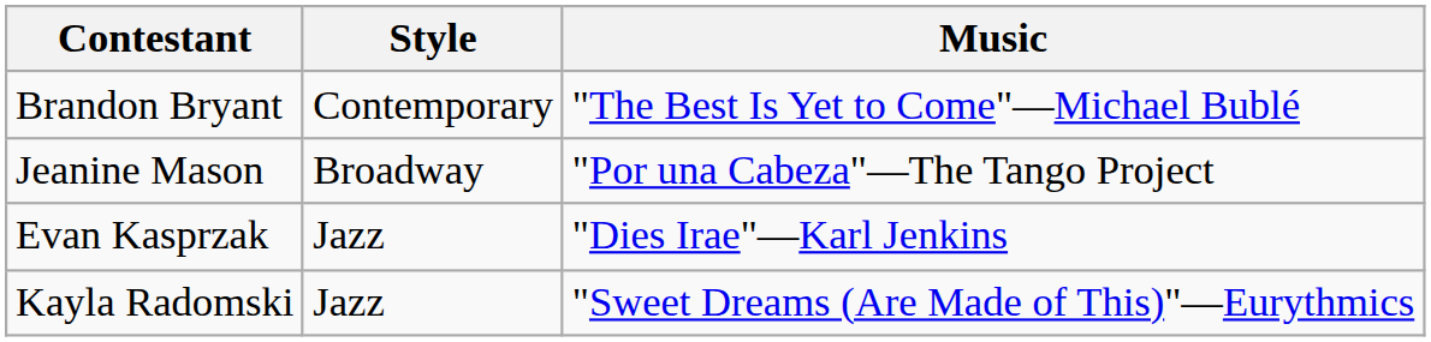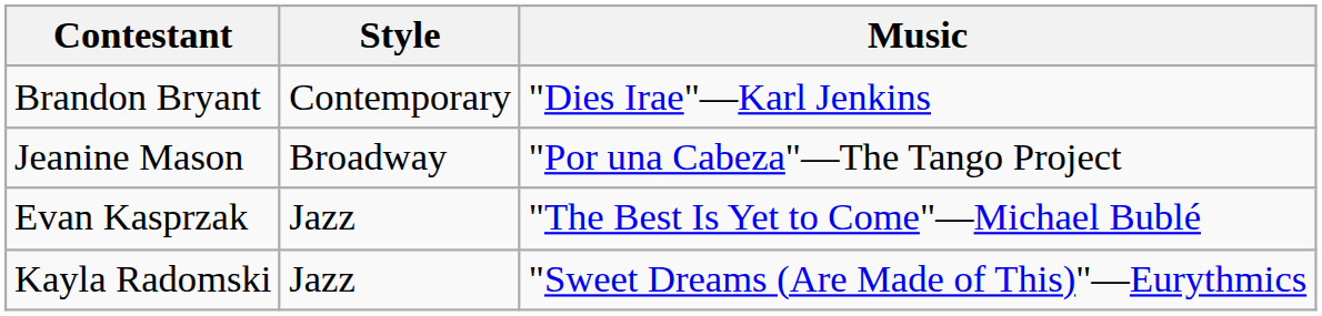Brandon Bryant | Music: "The Best Is Yet to Come"—Michael Bublé -> "Dies Irae"—Karl Jenkins
Evan Kasprzak | Music: "Dies Irae"—Karl Jenkins -> "The Best Is Yet to Come"—Michael Bublé
